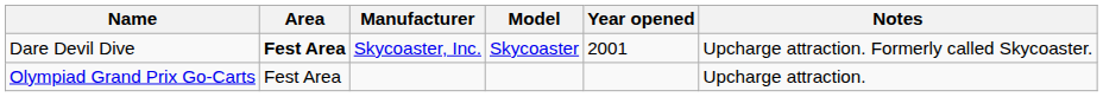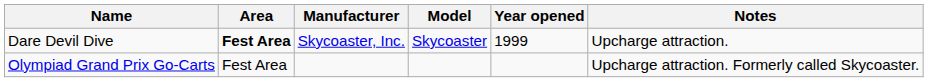Dare Devil Dive | Year opened: 2001 -> 1999
Dare Devil Dive | Notes: Upcharge attraction. Formerly called Skycoaster. -> Upcharge attraction.
Olympiad Grand Prix Go-Carts | Notes: Upcharge attraction. -> Upcharge attraction. Formerly called Skycoaster.
